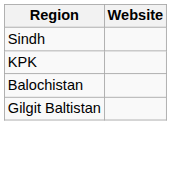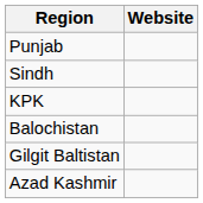+ row: Punjab
+ row: Azad Kashmir
